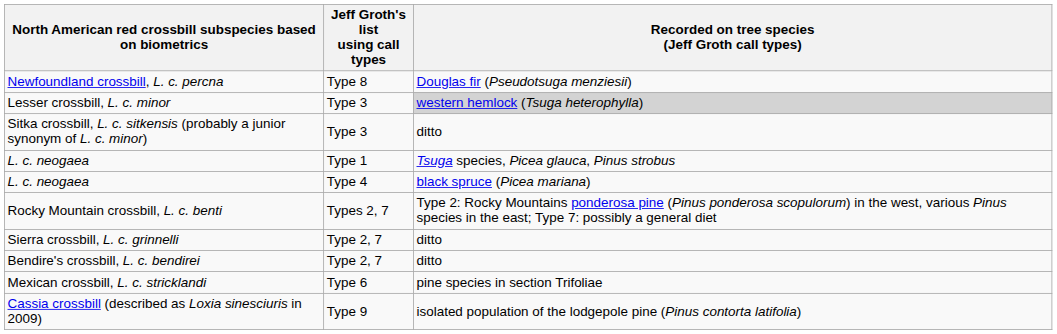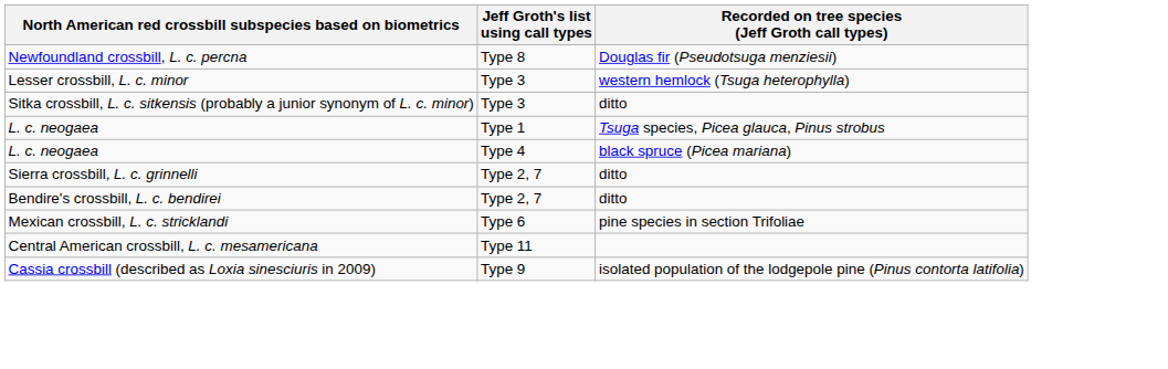Lesser crossbill, L. c. minor | Recorded on tree species (Jeff Groth call types): lightgrey background -> no background
- row: Rocky Mountain crossbill, L. c. benti | Types 2, 7 | Type 2: Rocky Mountains ponderosa pine (Pinus ponderosa scopulorum) in the west, various Pinus species in the east; Type 7: possibly a general diet
+ row: Central American crossbill, L. c. mesamericana | Type 11
